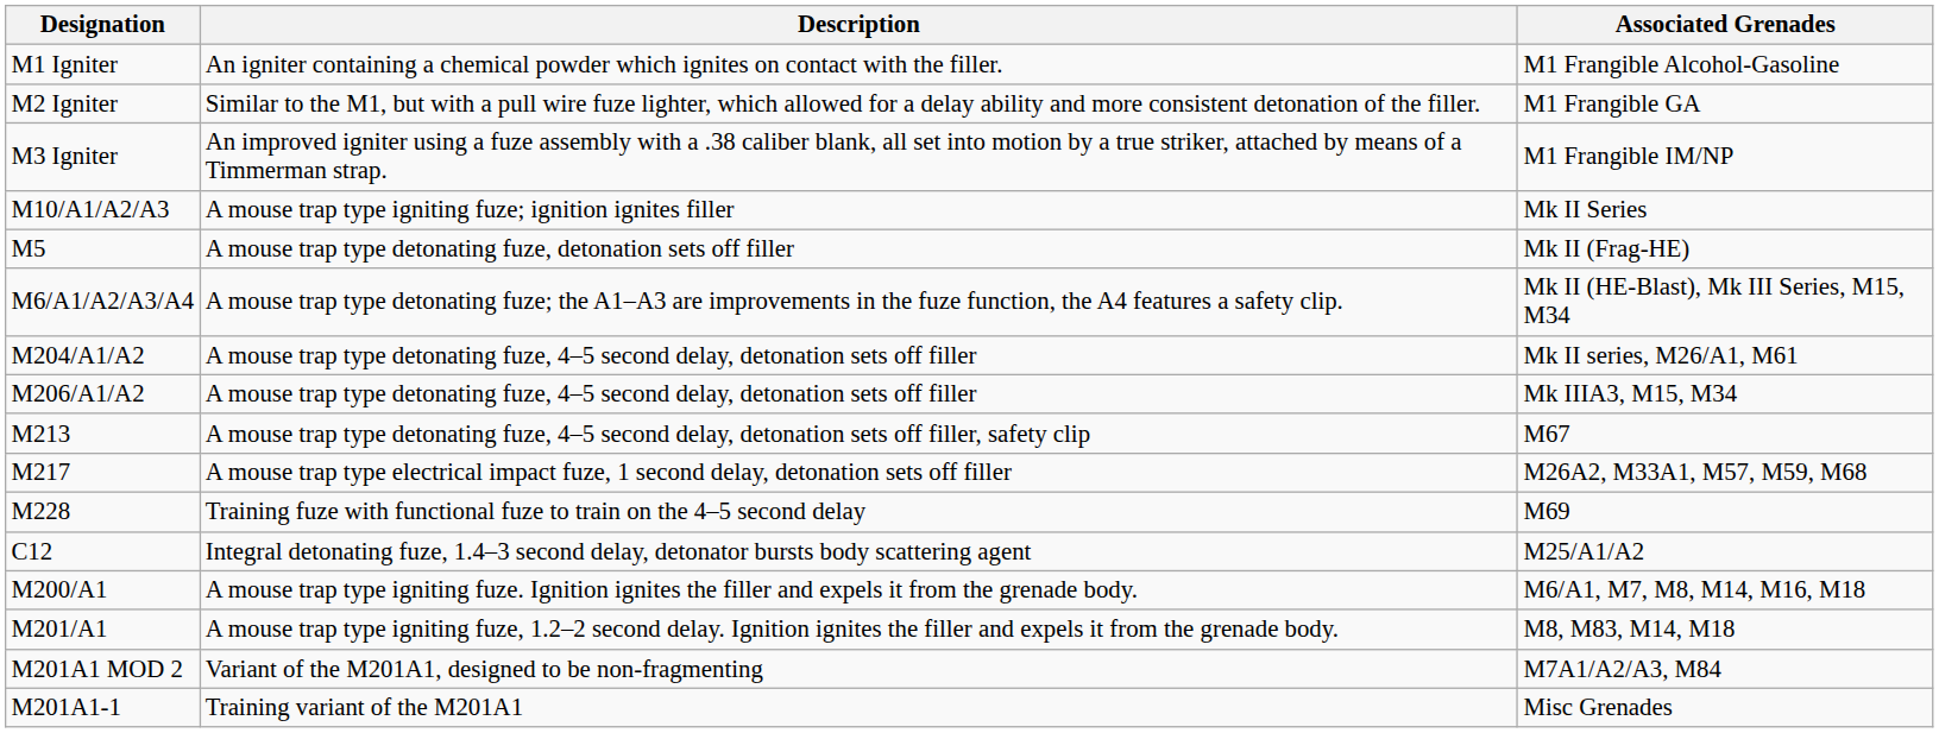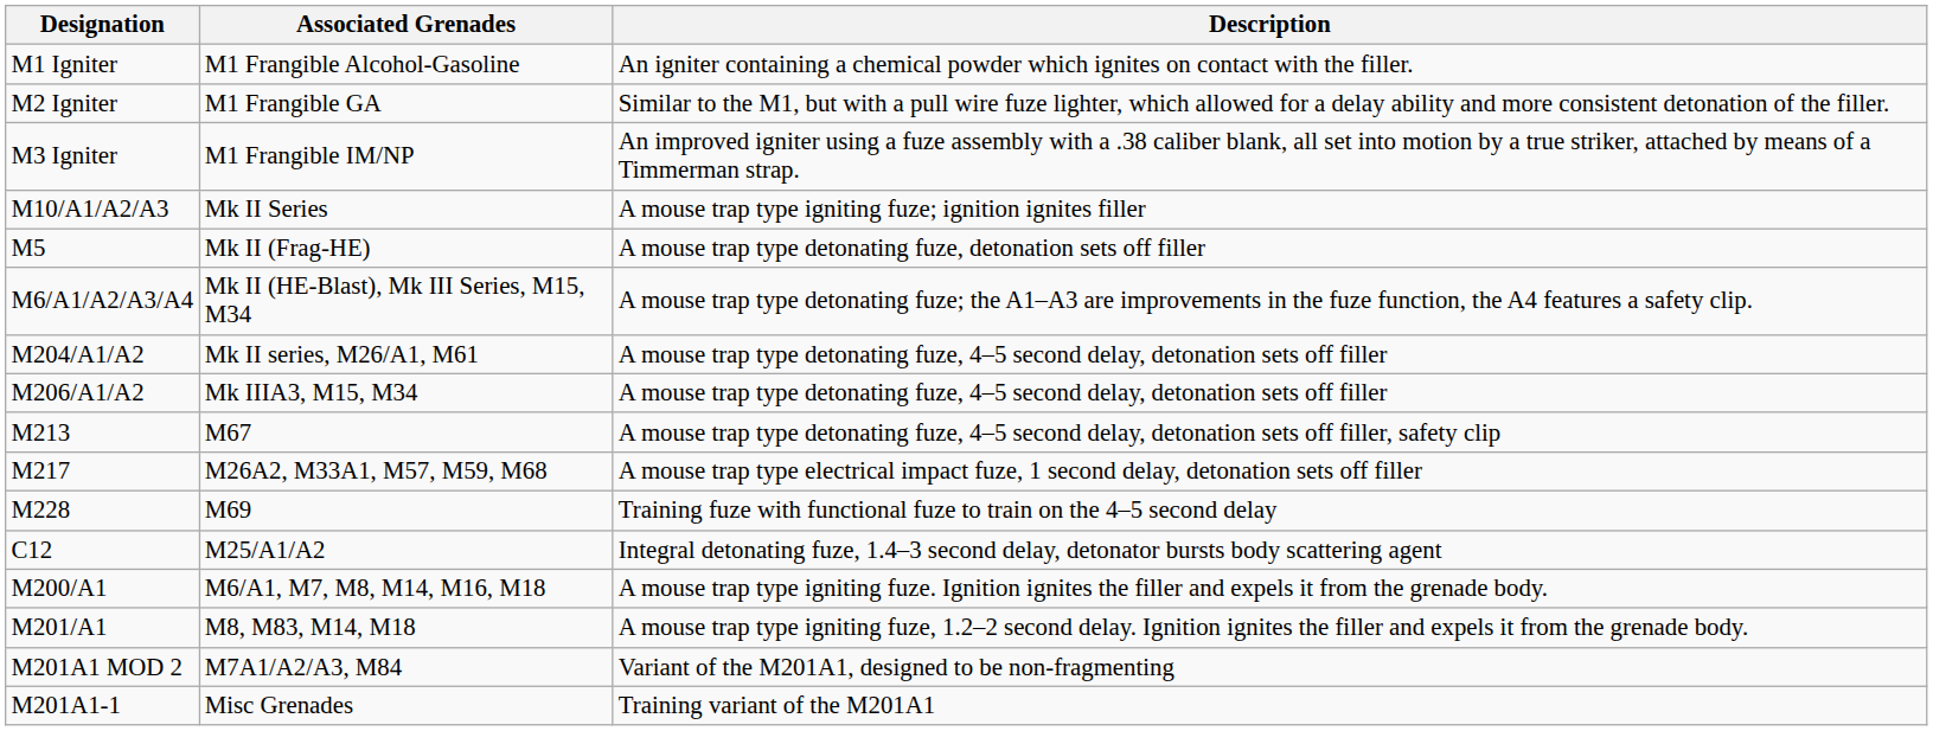columns swapped: Associated Grenades <-> Description
